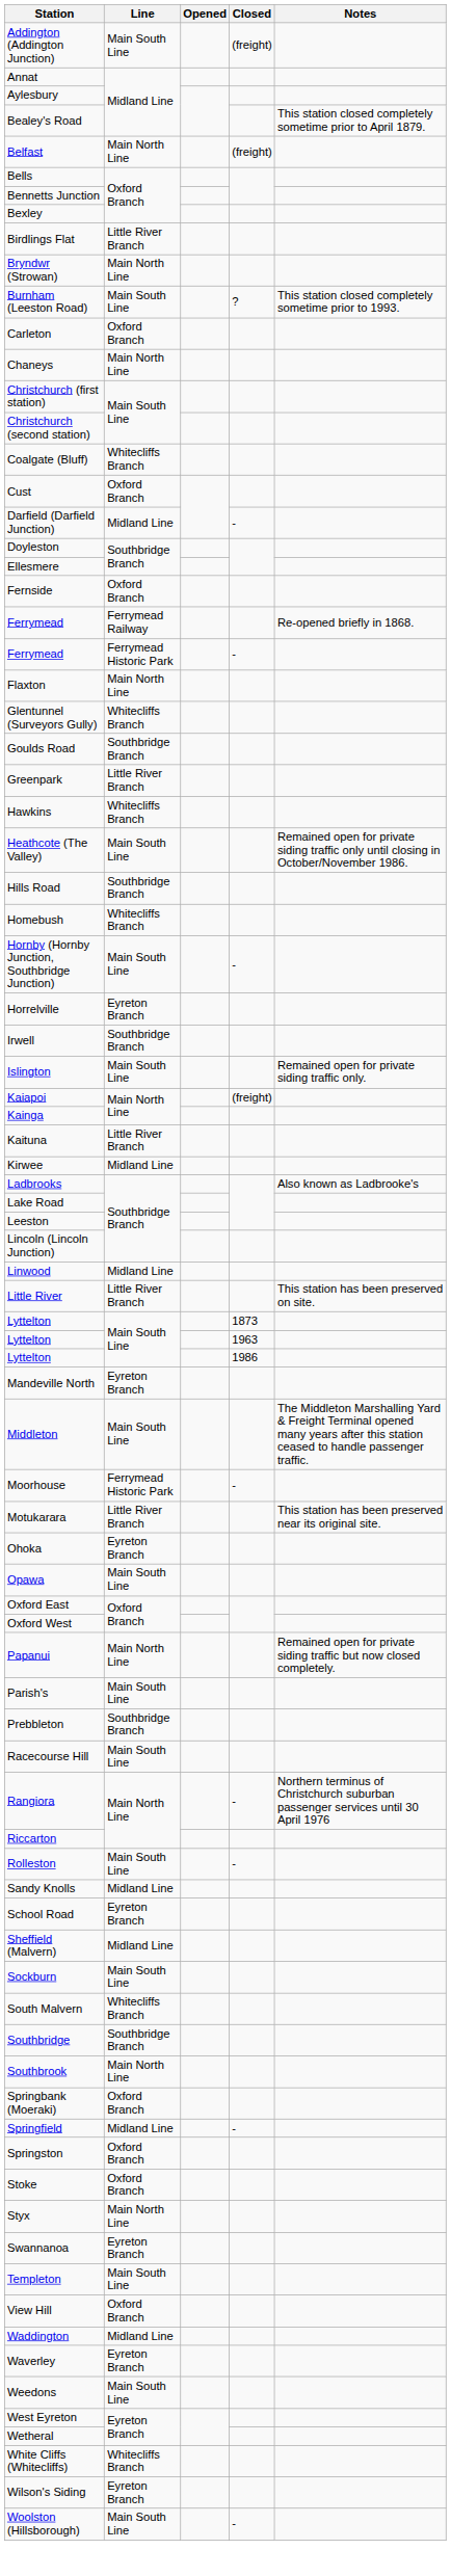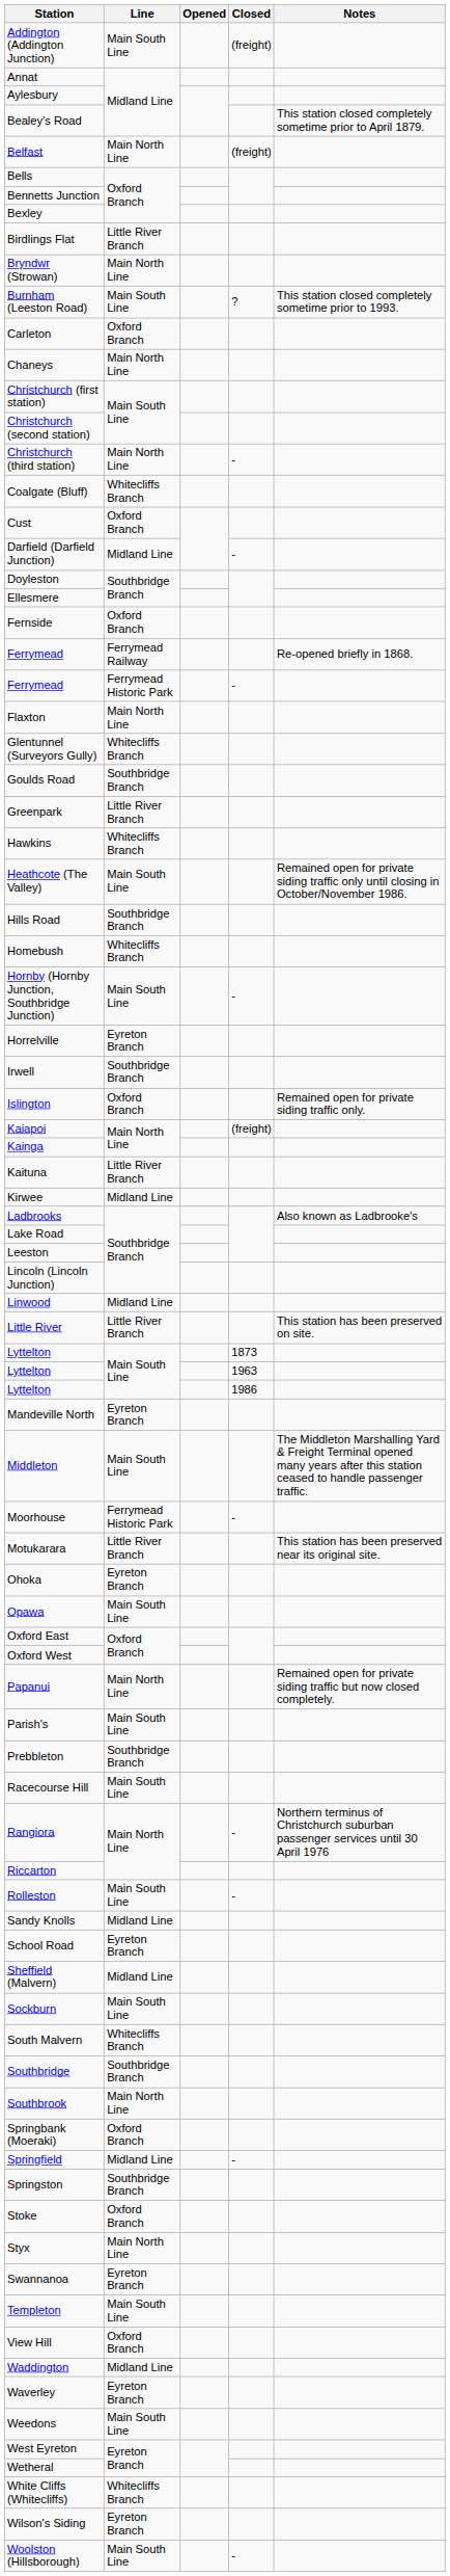+ row: Christchurch (third station) | Main North Line | -
Islington | Line: Main South Line -> Oxford Branch
Springston | Line: Oxford Branch -> Southbridge Branch
